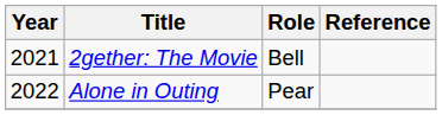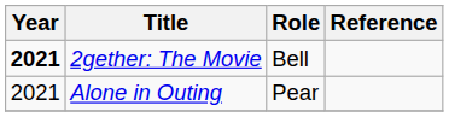2gether: The Movie | Year: normal -> bold
Alone in Outing | Year: 2022 -> 2021
